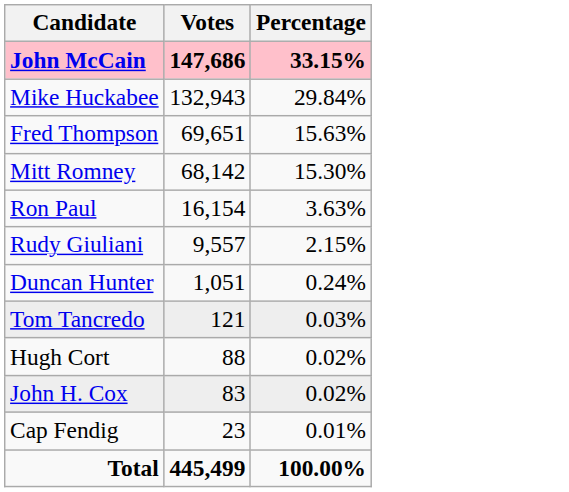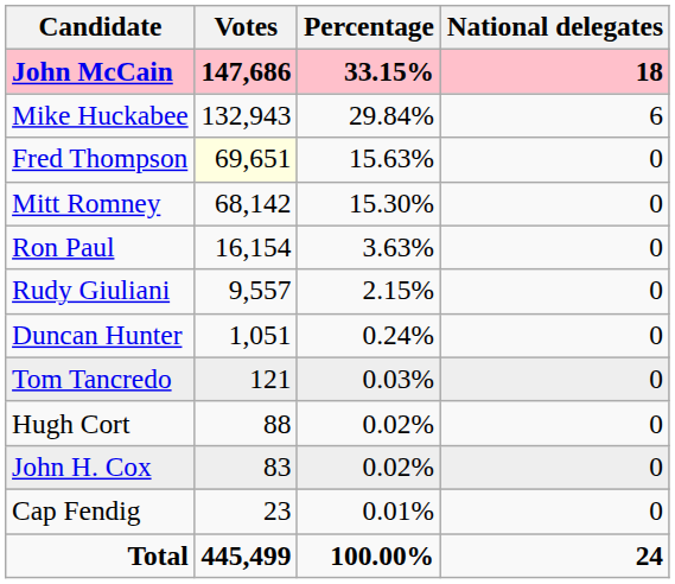+ column: National delegates | 18 | 6 | 0 | 0 | 0 | 0 | 0 | 0 | 0 | 0 | 0 | 24
Fred Thompson | Votes: no background -> lightyellow background
